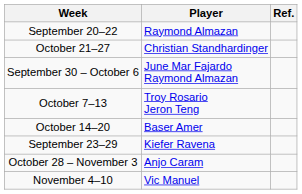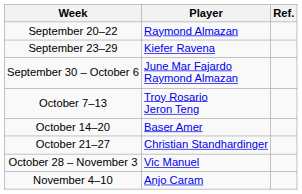rows swapped: September 23–29 <-> October 21–27
October 28 – November 3 | Player: Anjo Caram -> Vic Manuel
November 4–10 | Player: Vic Manuel -> Anjo Caram
